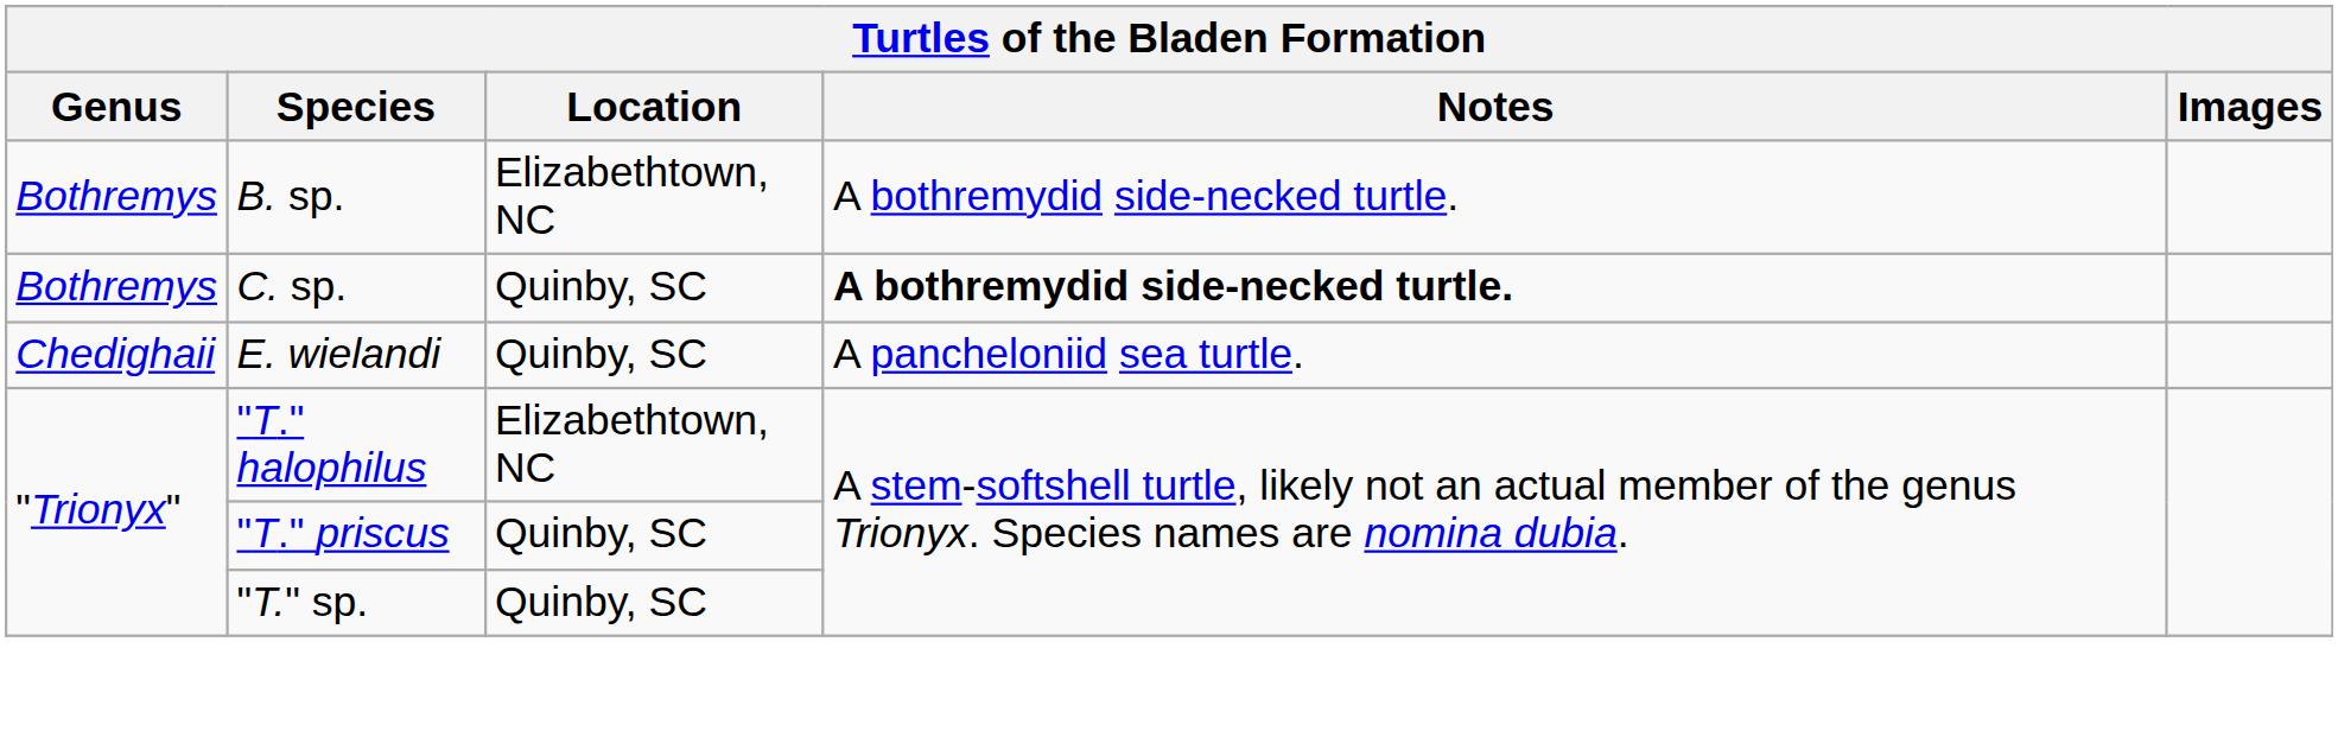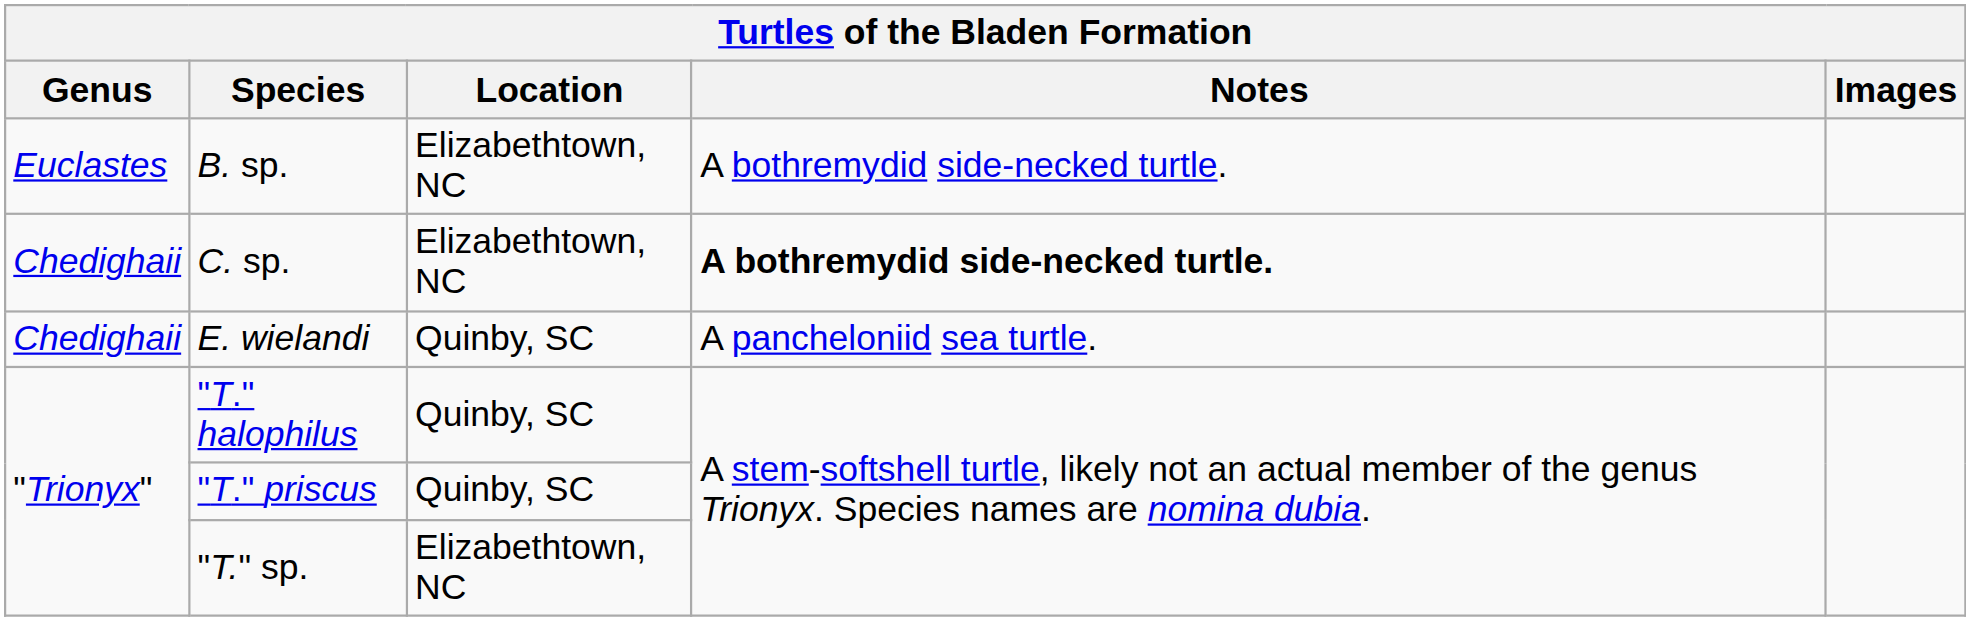B. sp. | Genus: Bothremys -> Euclastes
C. sp. | Genus: Bothremys -> Chedighaii
C. sp. | Location: Quinby, SC -> Elizabethtown, NC
"T." halophilus | Location: Elizabethtown, NC -> Quinby, SC
"T." sp. | Location: Quinby, SC -> Elizabethtown, NC
